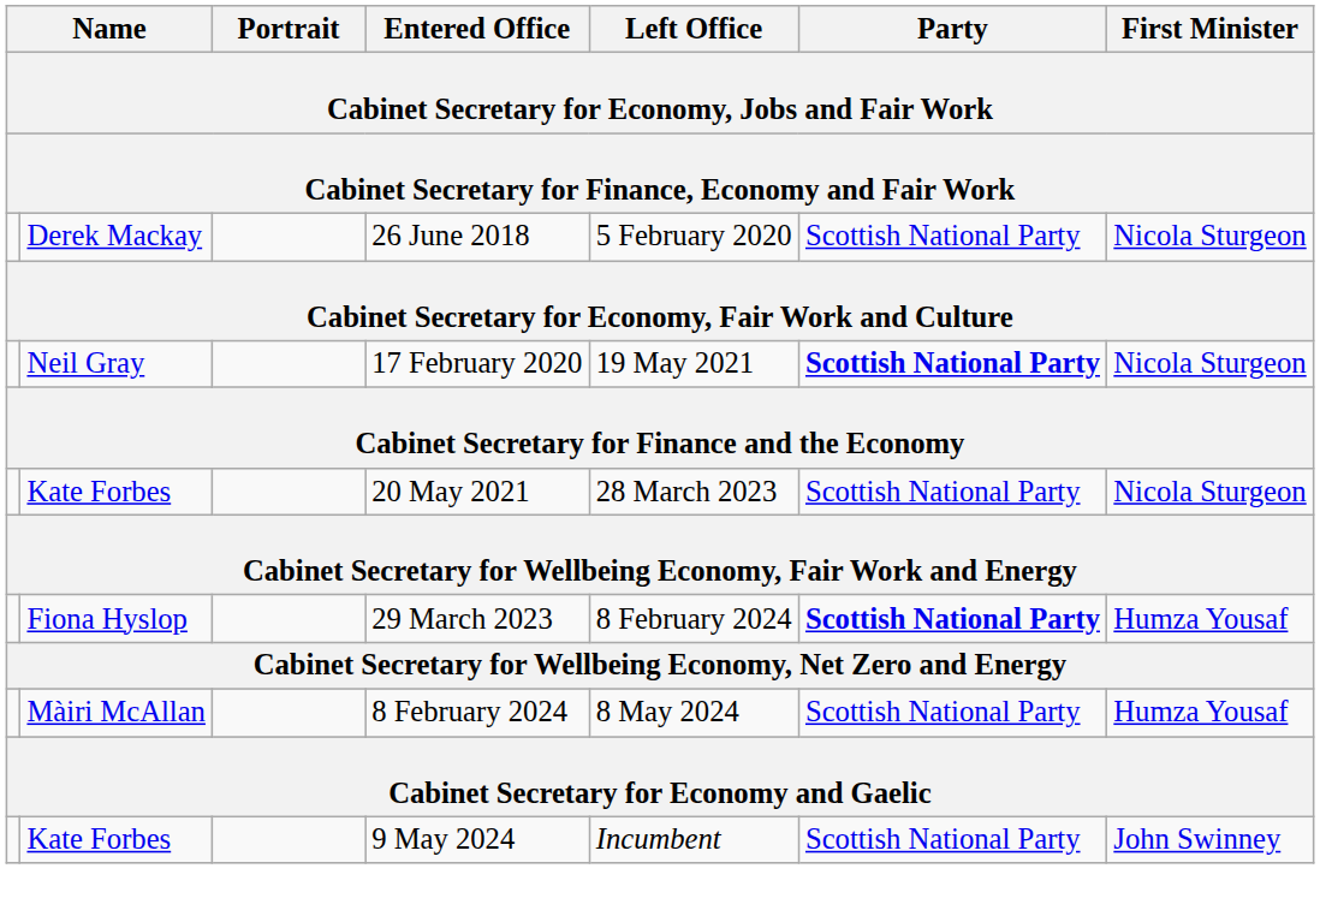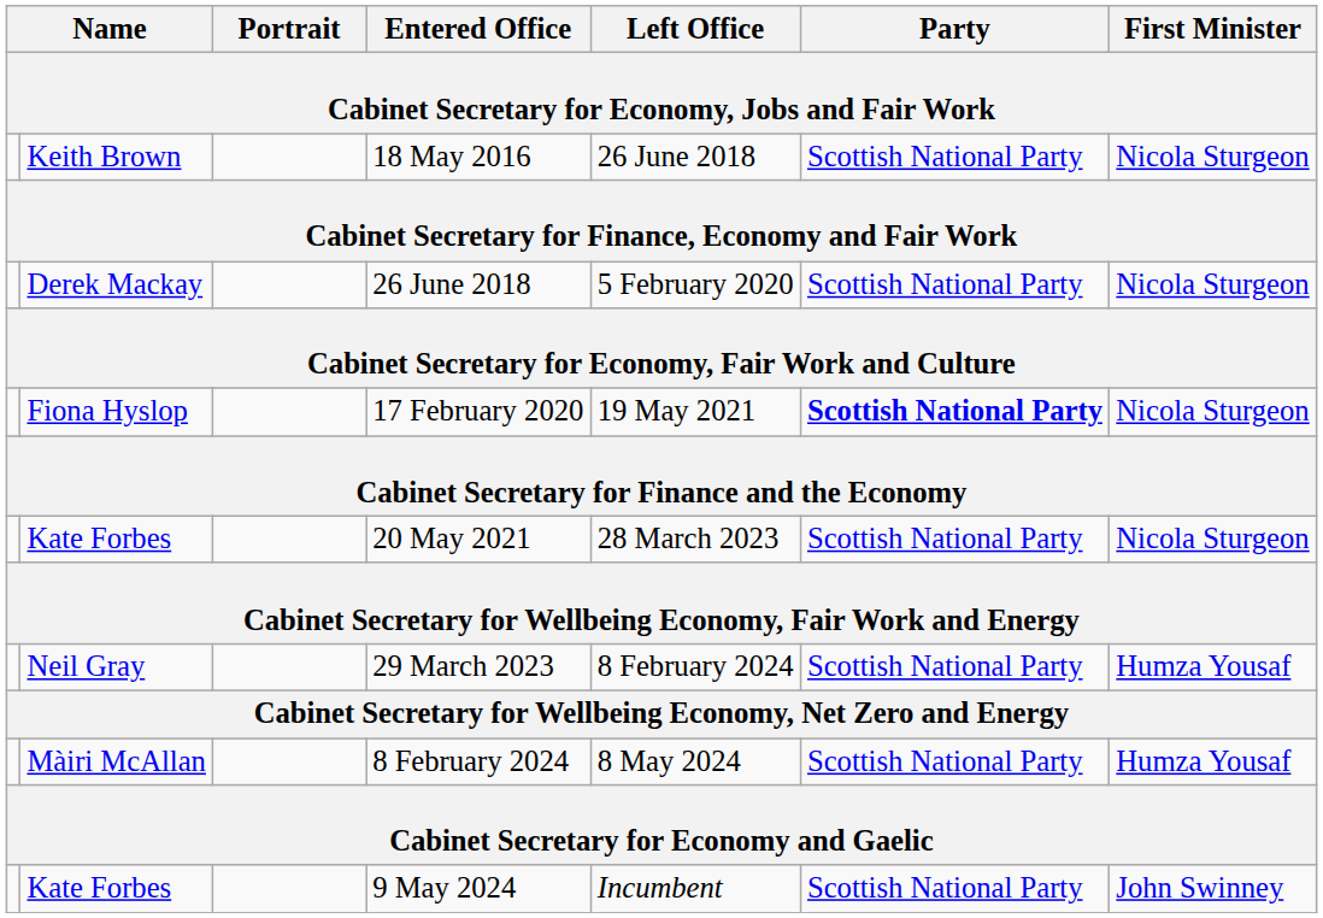+ row: Keith Brown | 18 May 2016 | 26 June 2018 | Scottish National Party | Nicola Sturgeon
17 February 2020 | column 2: Neil Gray -> Fiona Hyslop
29 March 2023 | column 2: Fiona Hyslop -> Neil Gray
29 March 2023 | Party: bold -> normal
